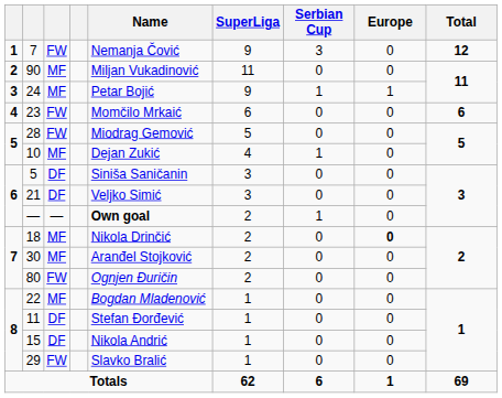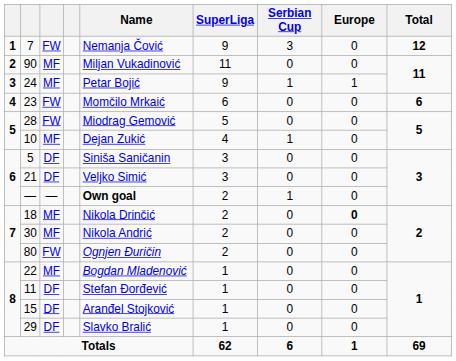30 | Name: Aranđel Stojković -> Nikola Andrić
15 | Name: Nikola Andrić -> Aranđel Stojković
29 | column 3: FW -> DF
